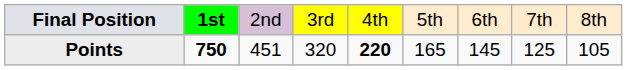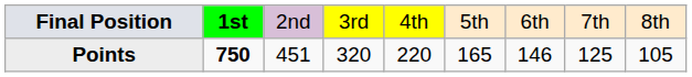Points | column 5: bold -> normal
Points | column 7: 145 -> 146
